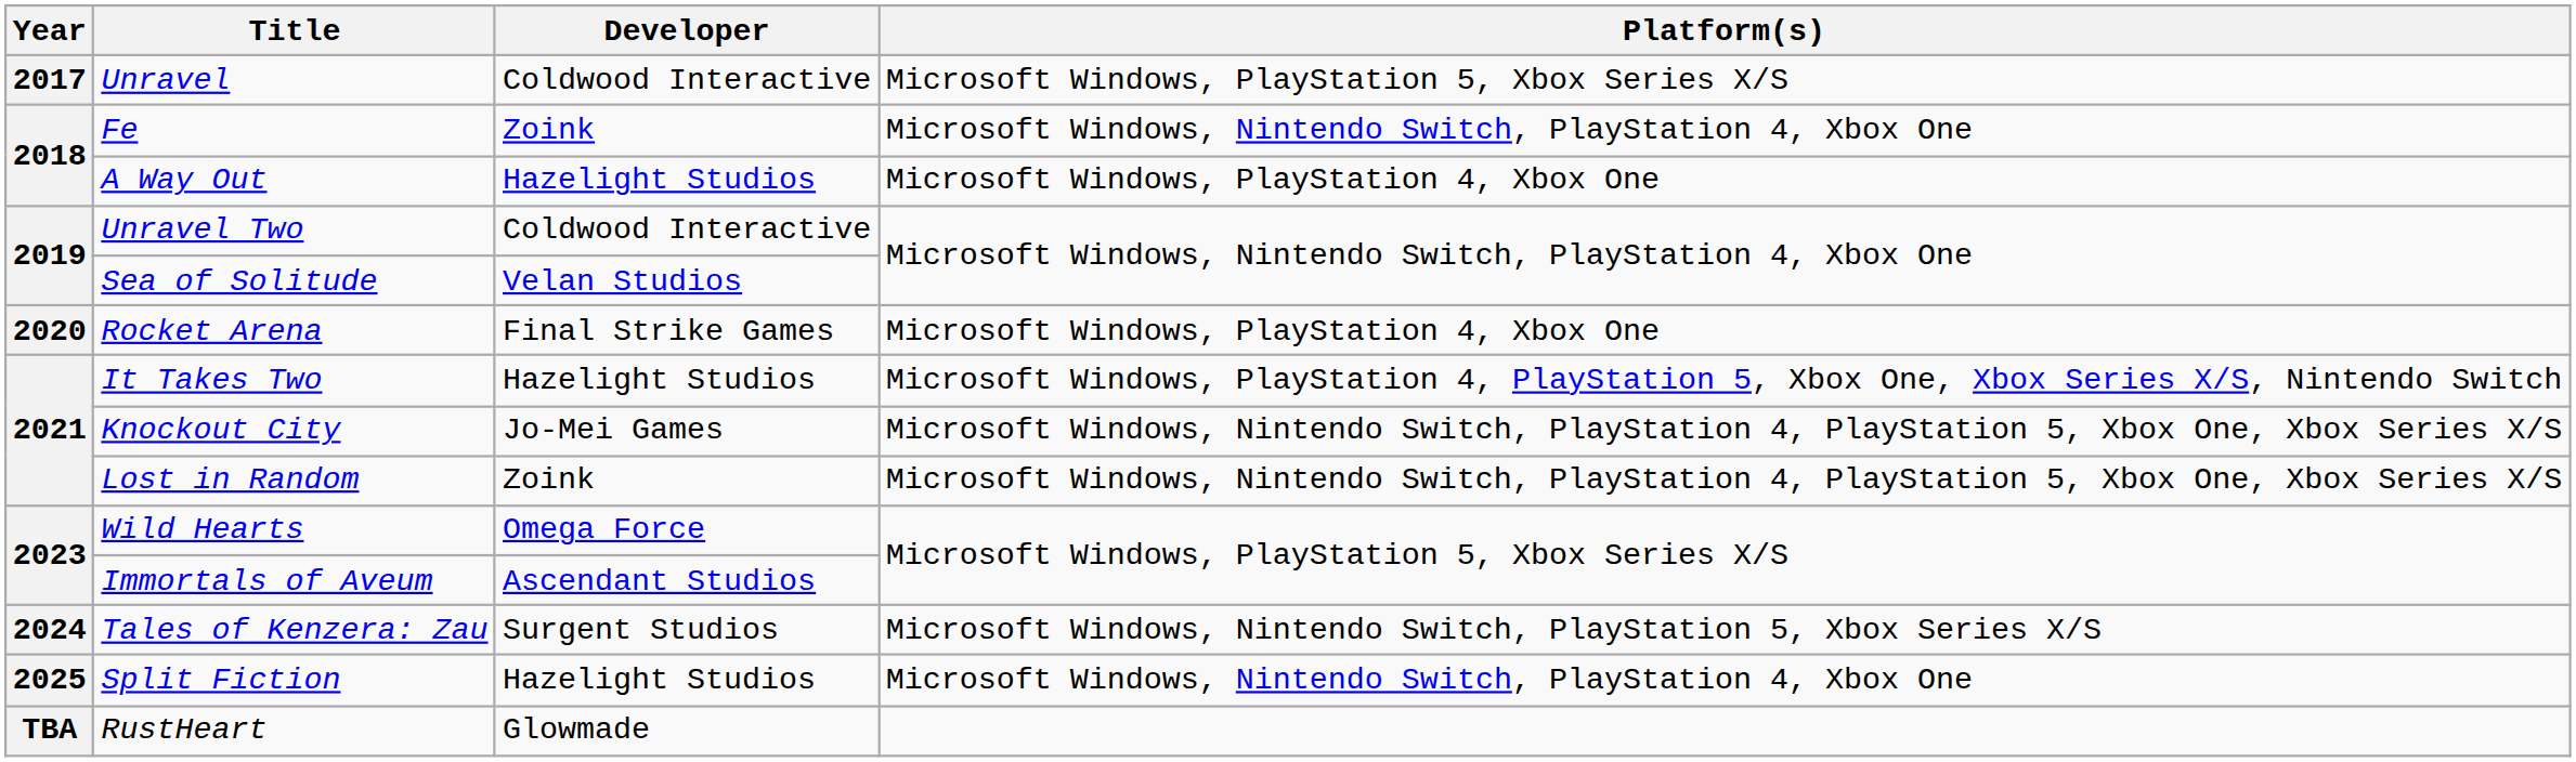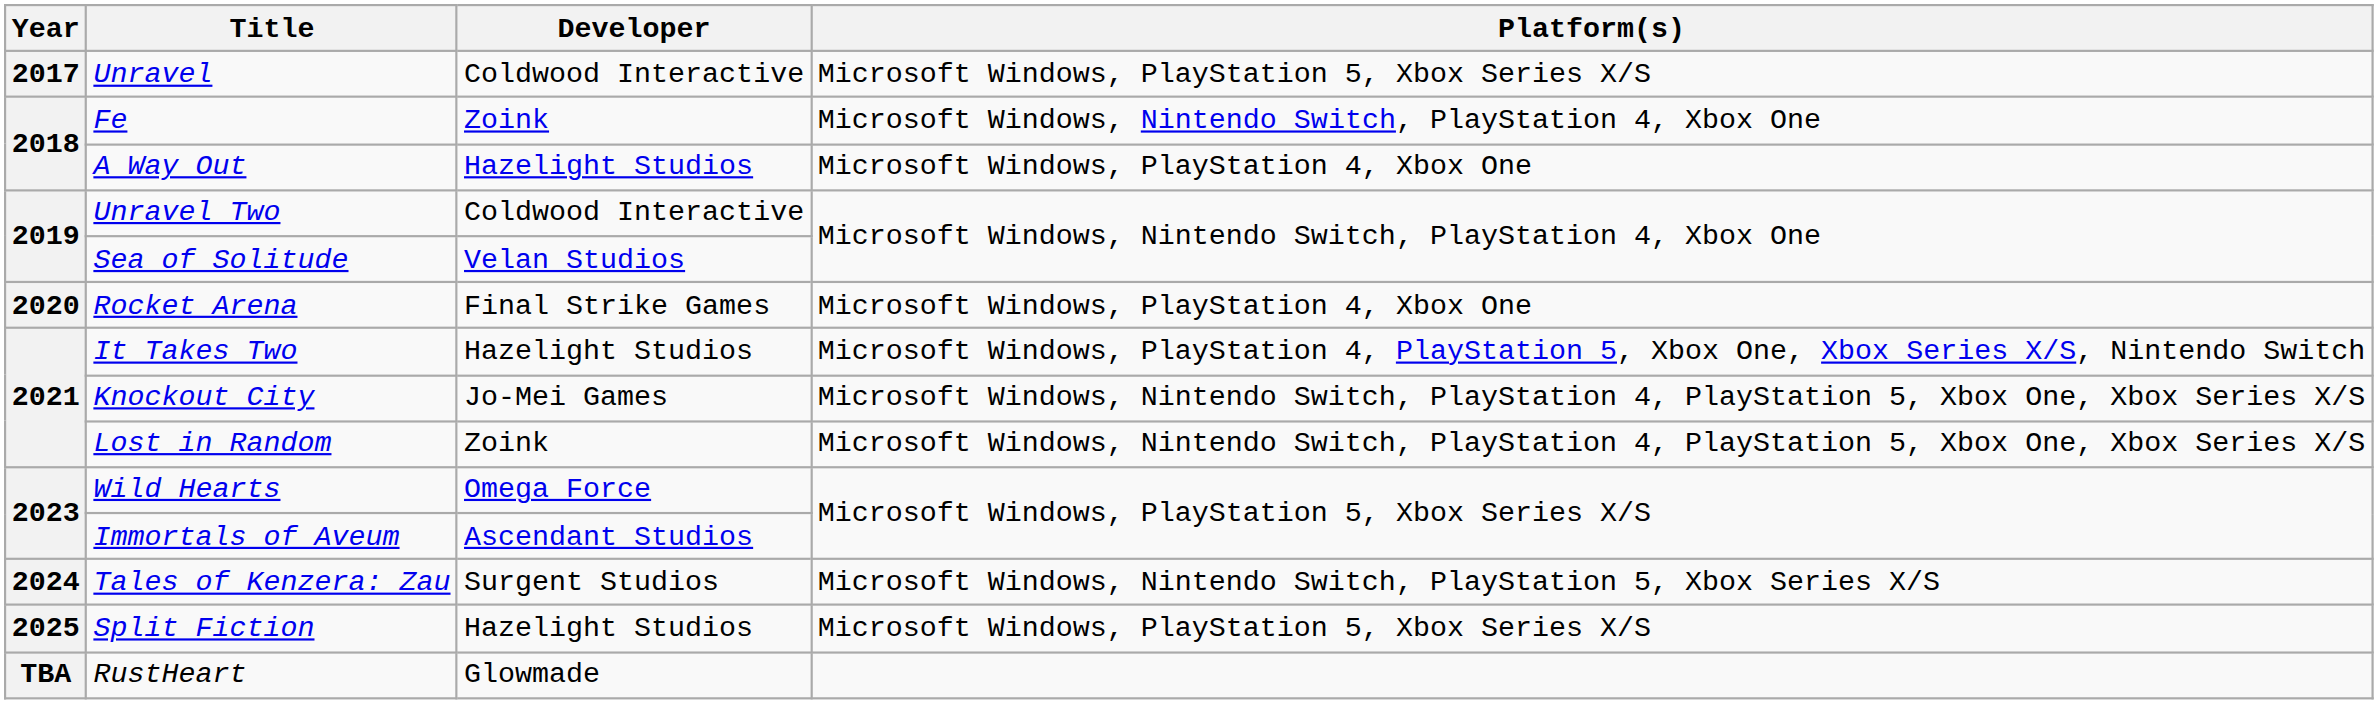Split Fiction | Platform(s): Microsoft Windows, Nintendo Switch, PlayStation 4, Xbox One -> Microsoft Windows, PlayStation 5, Xbox Series X/S
